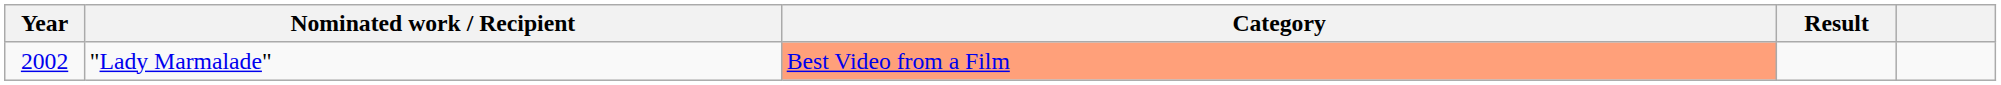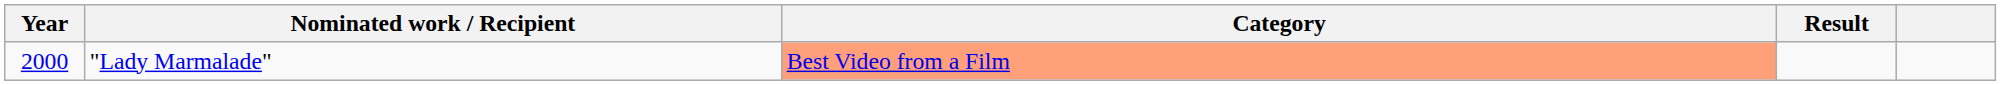"Lady Marmalade" | Year: 2002 -> 2000
